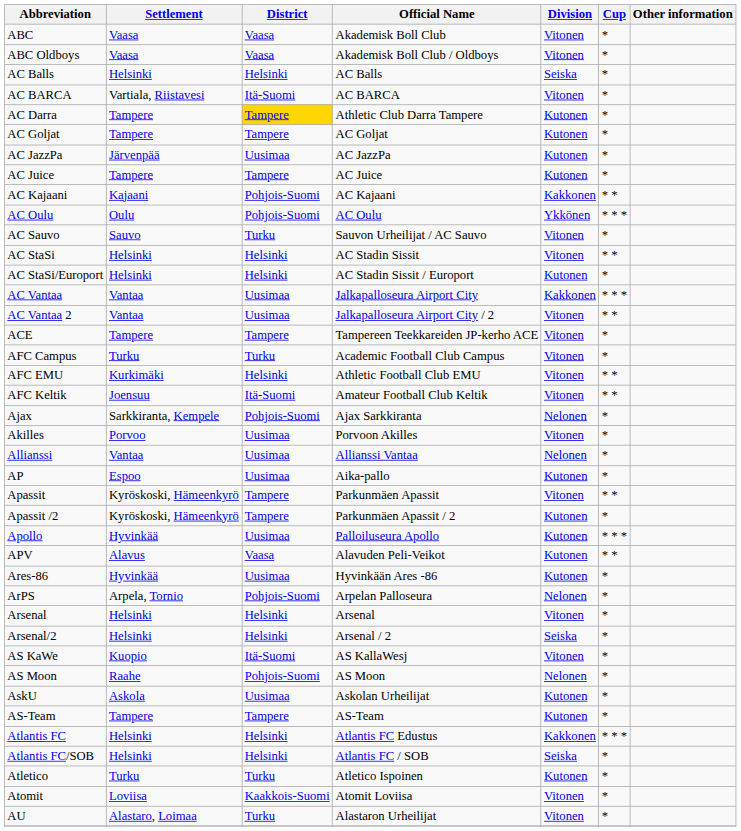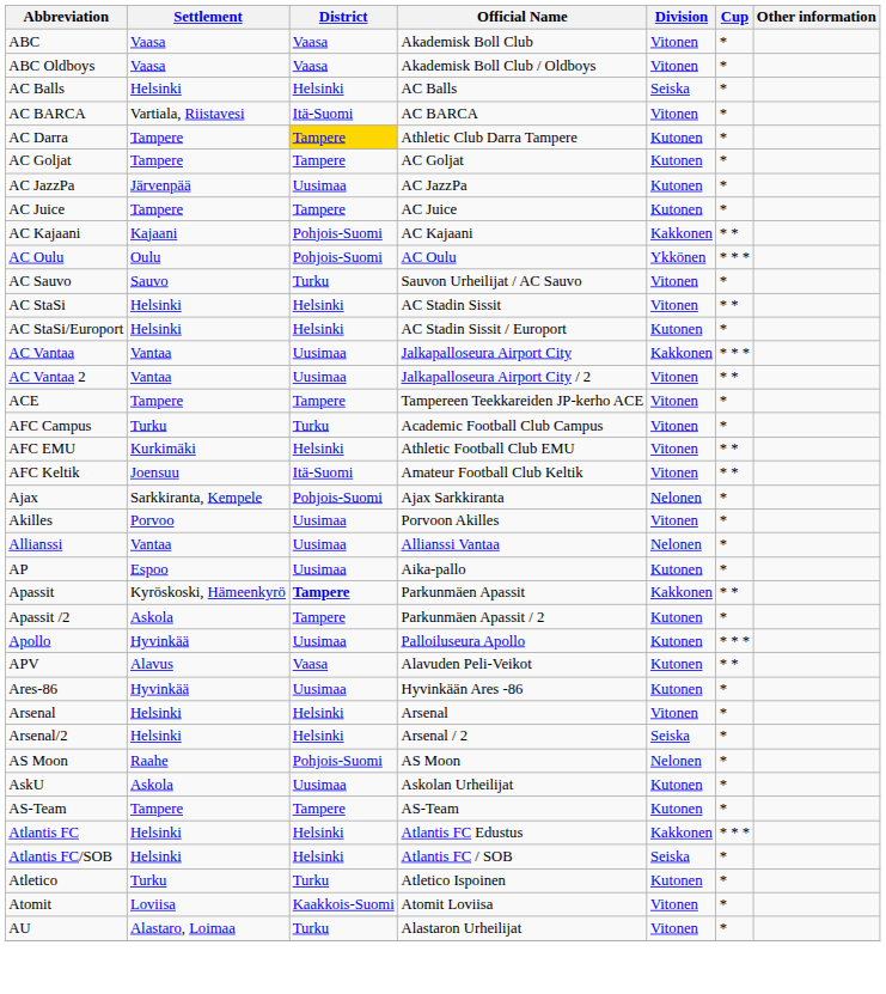Apassit | District: normal -> bold
Apassit | Division: Vitonen -> Kakkonen
Apassit /2 | Settlement: Kyröskoski, Hämeenkyrö -> Askola
- row: ArPS | Arpela, Tornio | Pohjois-Suomi | Arpelan Palloseura | Nelonen | *
- row: AS KaWe | Kuopio | Itä-Suomi | AS KallaWesj | Vitonen | *
